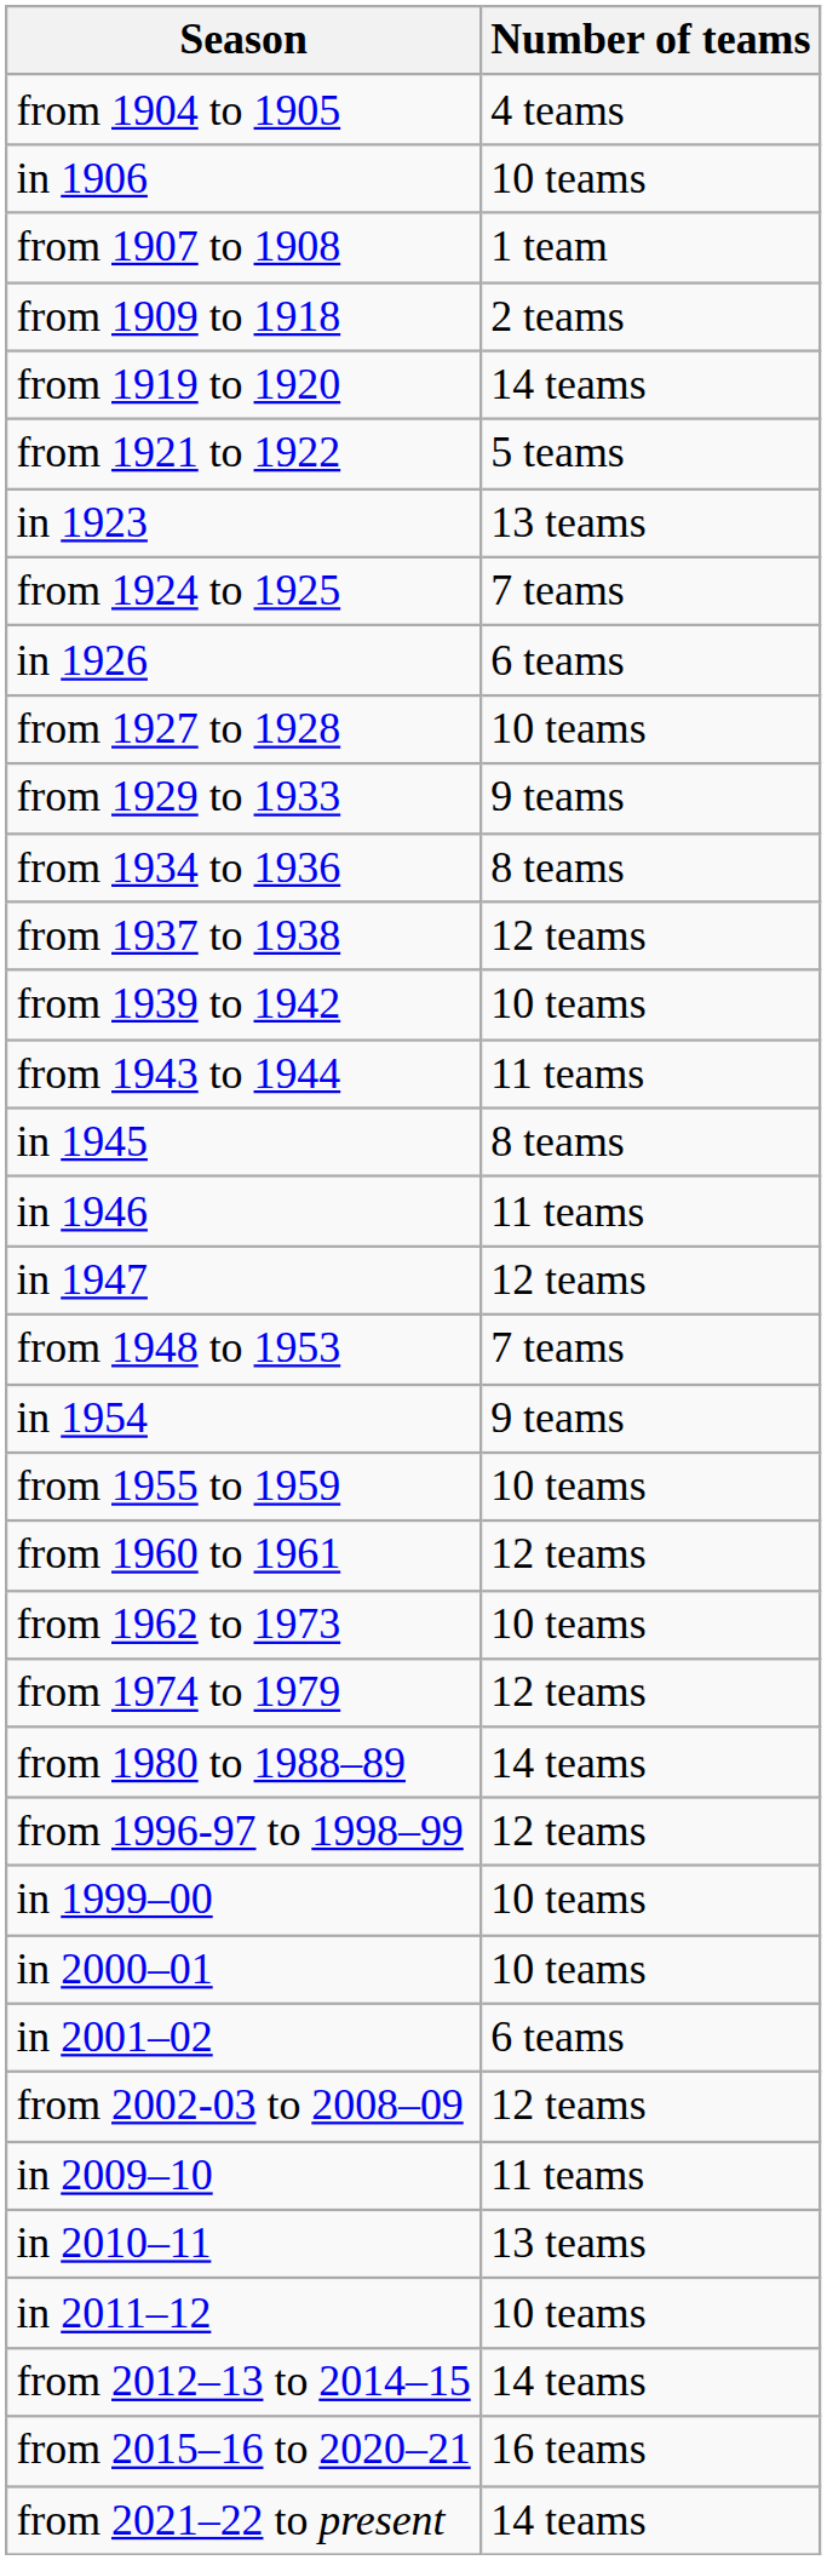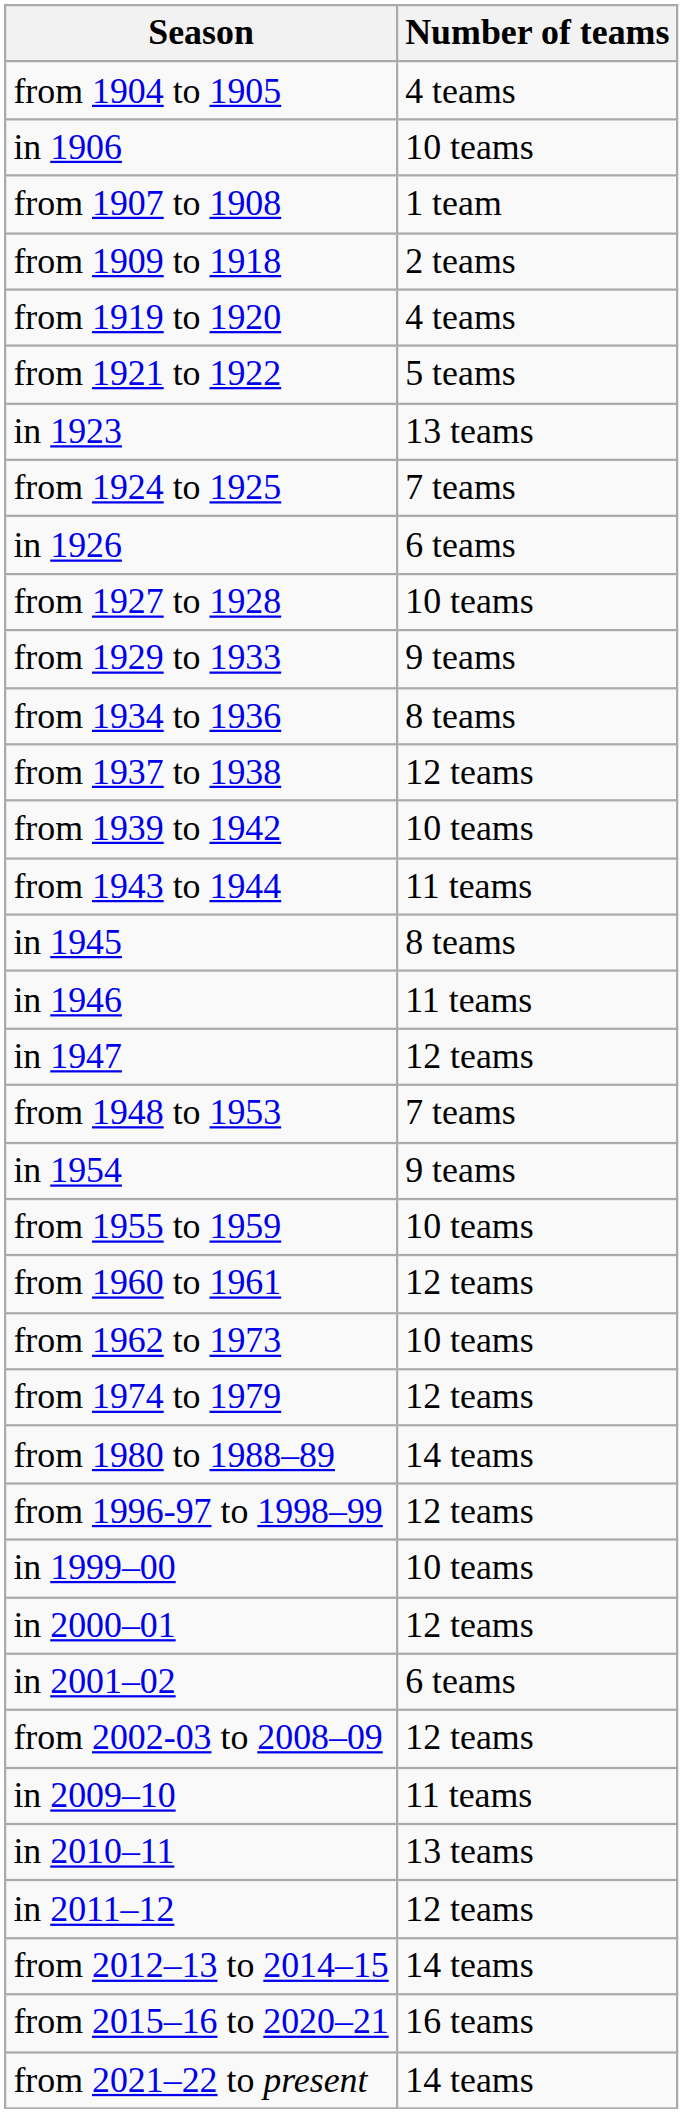from 1919 to 1920 | Number of teams: 14 teams -> 4 teams
in 2000–01 | Number of teams: 10 teams -> 12 teams
in 2011–12 | Number of teams: 10 teams -> 12 teams
